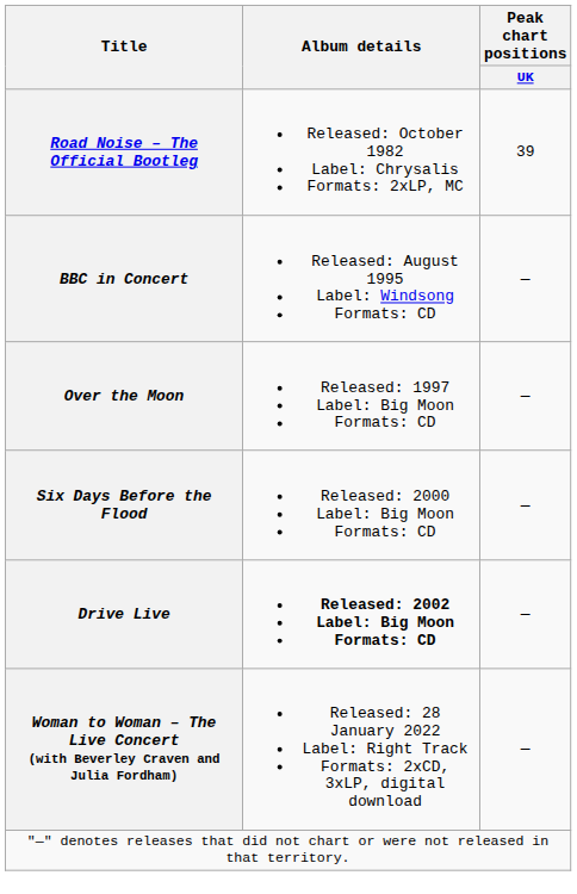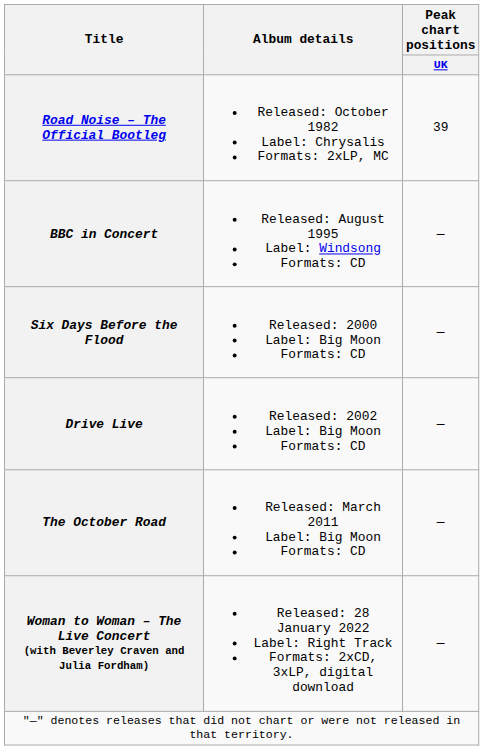- row: Over the Moon | Released: 1997 Label: Big Moon Formats: CD | —
Drive Live | Album details: bold -> normal
+ row: The October Road | Released: March 2011 Label: Big Moon Formats: CD | —
